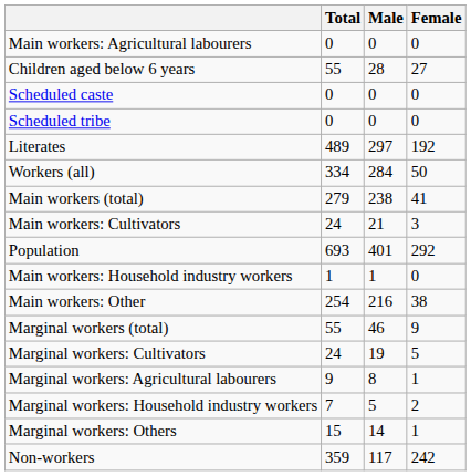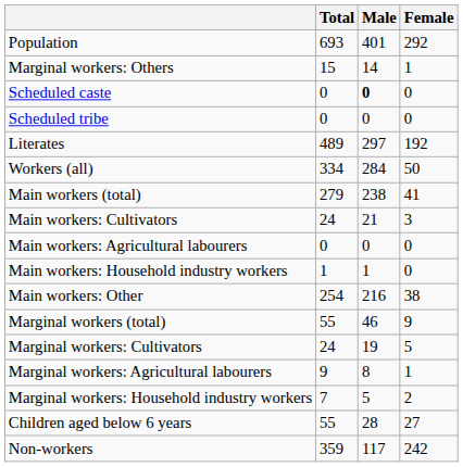rows swapped: Population <-> Main workers: Agricultural labourers
rows swapped: Children aged below 6 years <-> Marginal workers: Others
Scheduled caste | Male: normal -> bold
